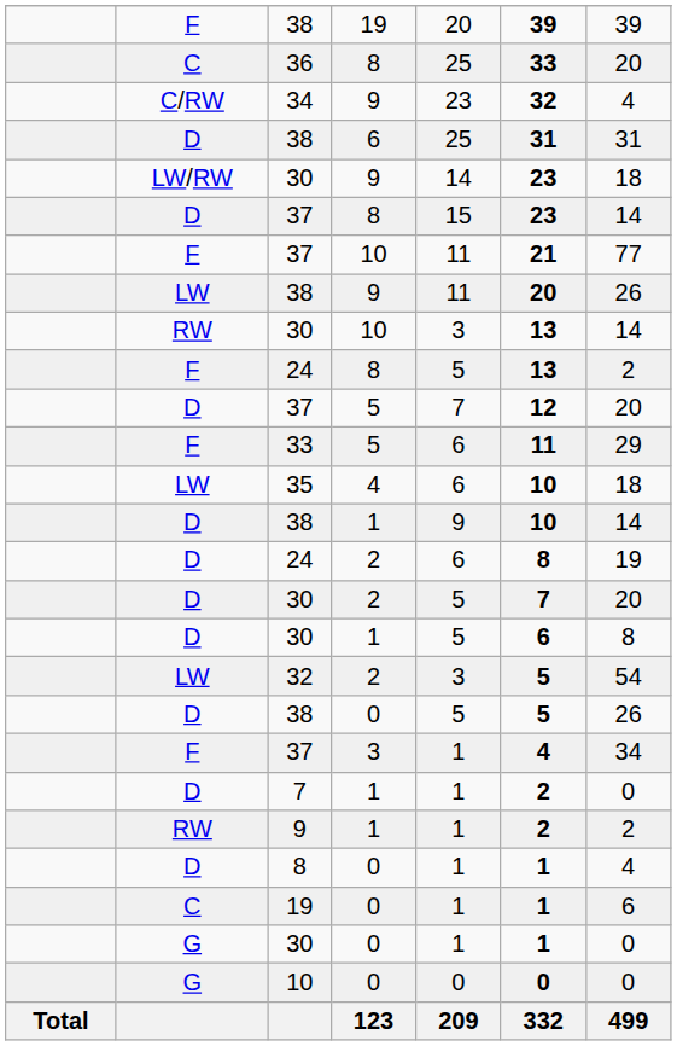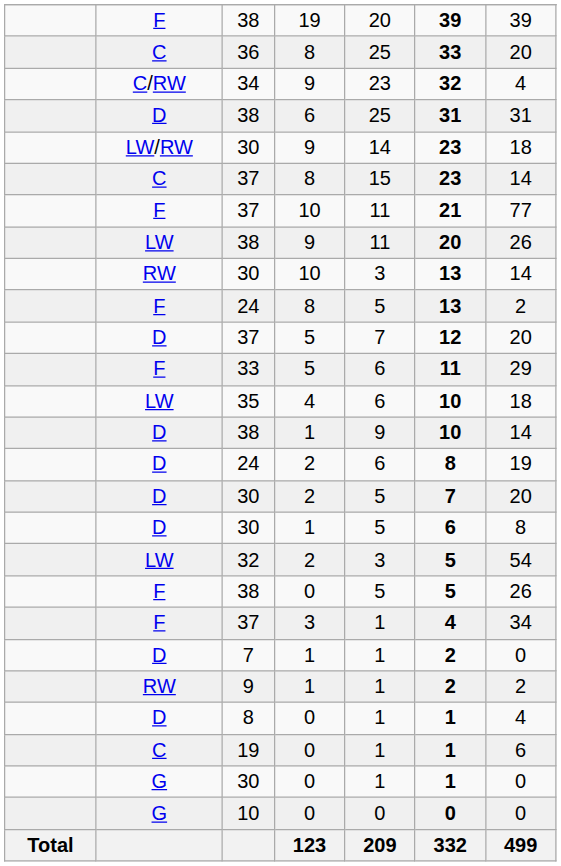37 / 8 | column 2: D -> C
38 / 0 | column 2: D -> F
